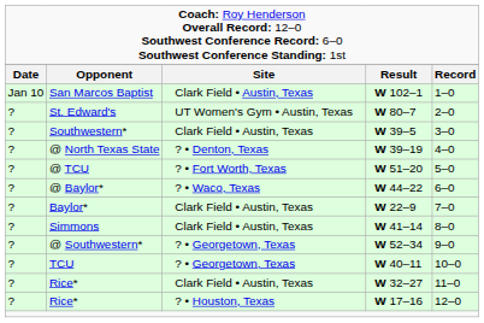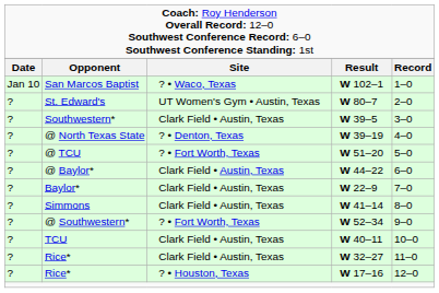San Marcos Baptist | column 3: Clark Field • Austin, Texas -> ? • Waco, Texas
@ Baylor* | column 3: ? • Waco, Texas -> Clark Field • Austin, Texas
@ Southwestern* | column 3: ? • Georgetown, Texas -> ? • Fort Worth, Texas
TCU | column 3: ? • Georgetown, Texas -> Clark Field • Austin, Texas
